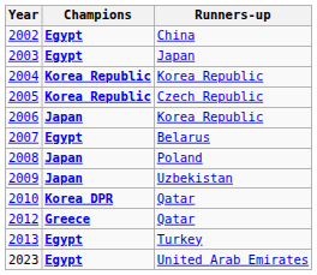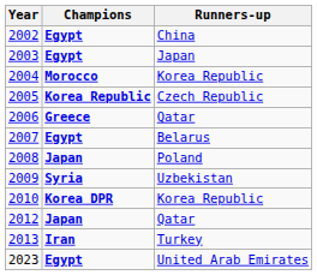2004 | Champions: Korea Republic -> Morocco
2006 | Champions: Japan -> Greece
2006 | Runners-up: Korea Republic -> Qatar
2009 | Champions: Japan -> Syria
2010 | Runners-up: Qatar -> Korea Republic
2012 | Champions: Greece -> Japan
2013 | Champions: Egypt -> Iran
